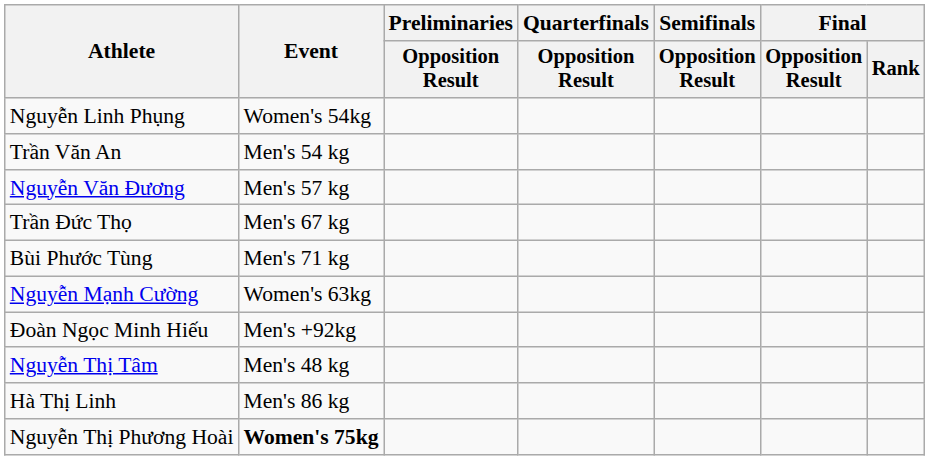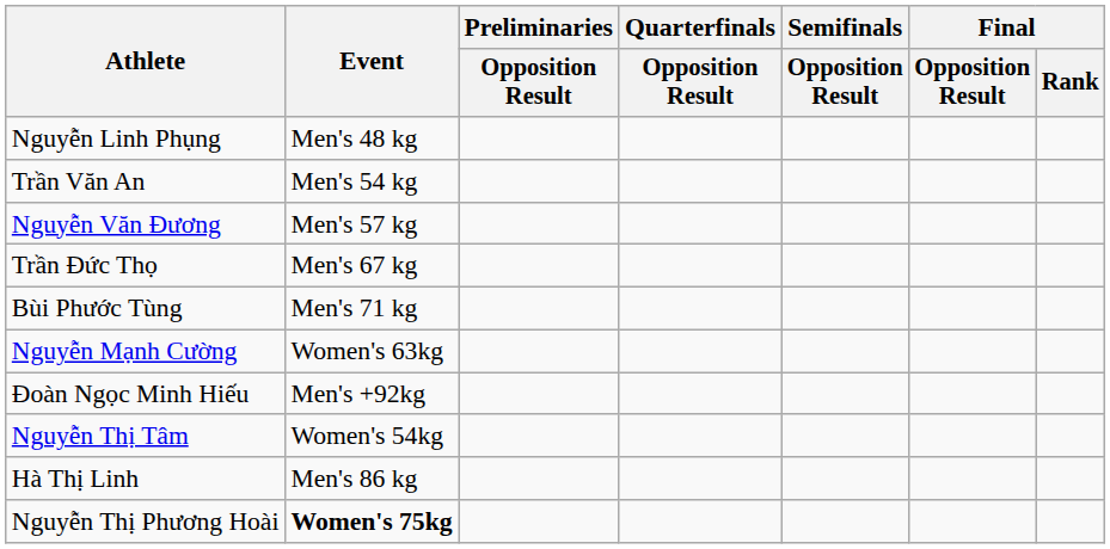Nguyễn Linh Phụng | Event: Women's 54kg -> Men's 48 kg
Nguyễn Thị Tâm | Event: Men's 48 kg -> Women's 54kg
